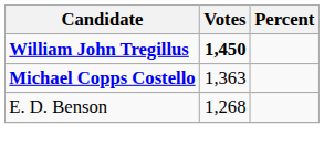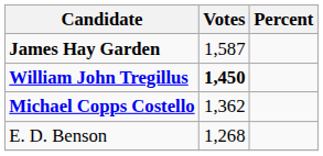+ row: James Hay Garden | 1,587
Michael Copps Costello | Votes: 1,363 -> 1,362
